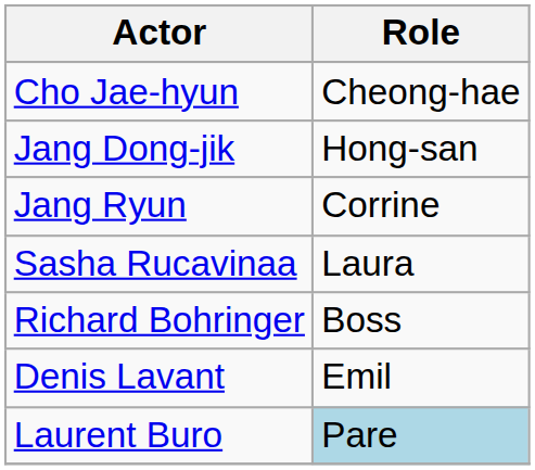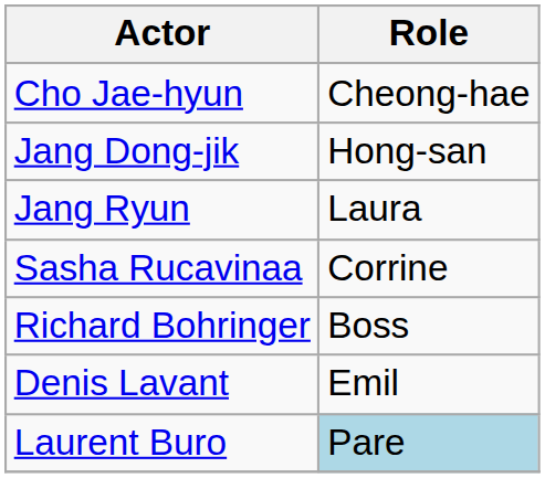Jang Ryun | Role: Corrine -> Laura
Sasha Rucavinaa | Role: Laura -> Corrine
